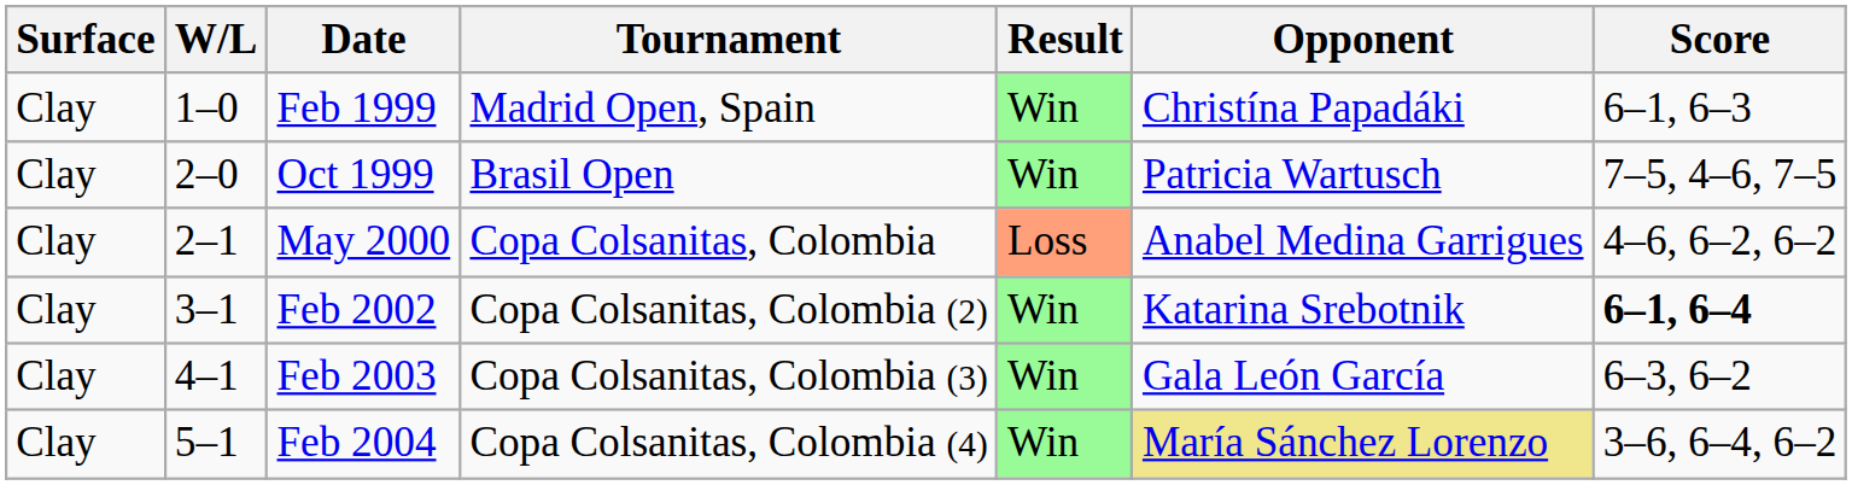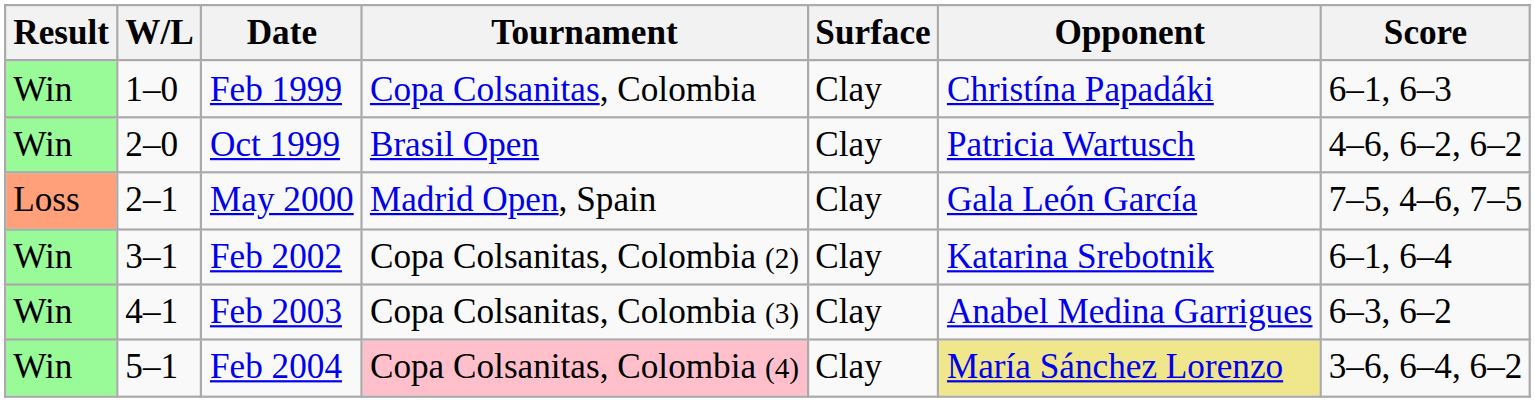columns swapped: Result <-> Surface
Feb 1999 | Tournament: Madrid Open, Spain -> Copa Colsanitas, Colombia
Oct 1999 | Score: 7–5, 4–6, 7–5 -> 4–6, 6–2, 6–2
May 2000 | Tournament: Copa Colsanitas, Colombia -> Madrid Open, Spain
May 2000 | Opponent: Anabel Medina Garrigues -> Gala León García
May 2000 | Score: 4–6, 6–2, 6–2 -> 7–5, 4–6, 7–5
Feb 2002 | Score: bold -> normal
Feb 2003 | Opponent: Gala León García -> Anabel Medina Garrigues
Feb 2004 | Tournament: no background -> pink background
